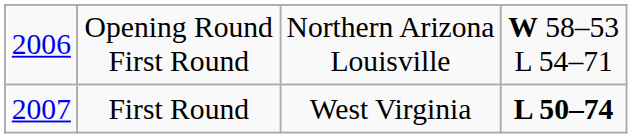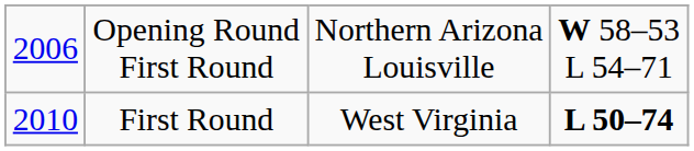First Round | column 1: 2007 -> 2010
